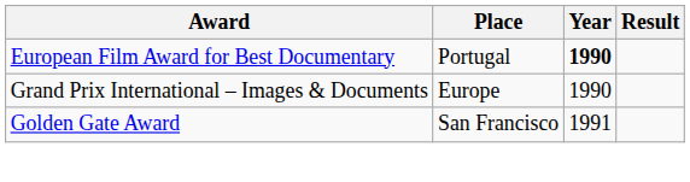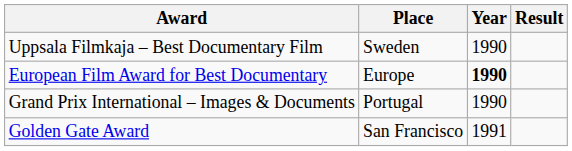+ row: Uppsala Filmkaja – Best Documentary Film | Sweden | 1990
European Film Award for Best Documentary | Place: Portugal -> Europe
Grand Prix International – Images & Documents | Place: Europe -> Portugal
